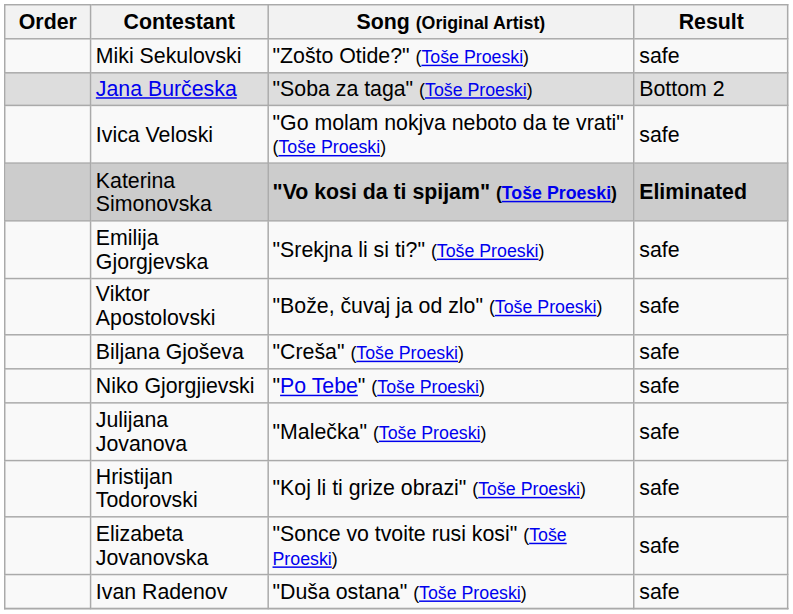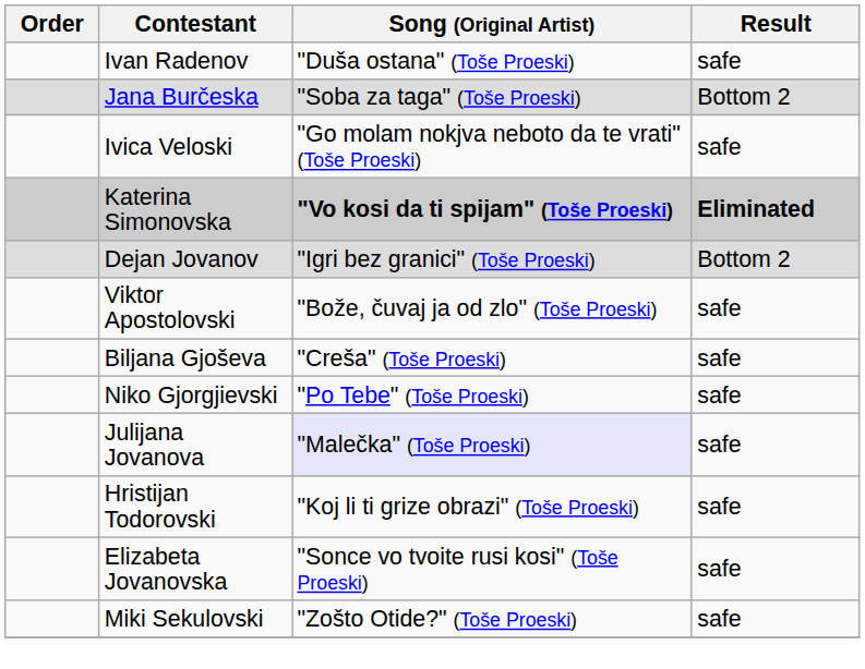rows swapped: Ivan Radenov <-> Miki Sekulovski
+ row: Dejan Jovanov | "Igri bez granici" (Toše Proeski) | Bottom 2
- row: Emilija Gjorgjevska | "Srekjna li si ti?" (Toše Proeski) | safe
Julijana Jovanova | Song (Original Artist): no background -> lavender background
